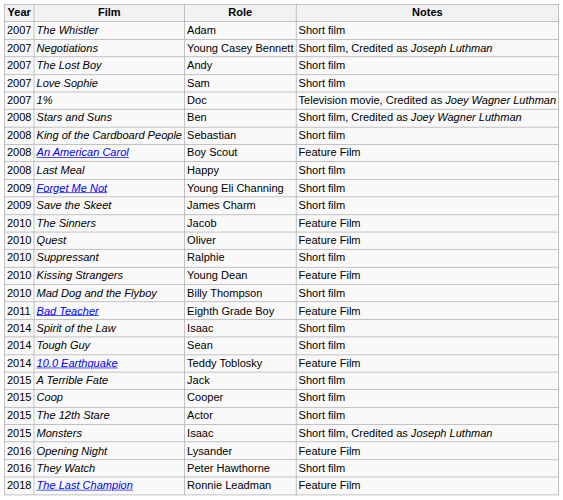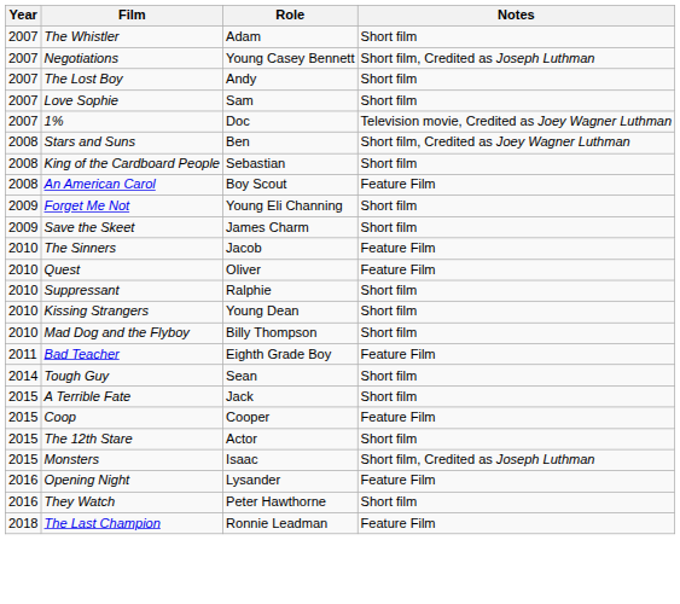- row: 2008 | Last Meal | Happy | Short film
Kissing Strangers | Notes: Feature Film -> Short film
- row: 2014 | Spirit of the Law | Isaac | Short film
- row: 2014 | 10.0 Earthquake | Teddy Toblosky | Feature Film
Coop | Notes: Short film -> Feature Film
